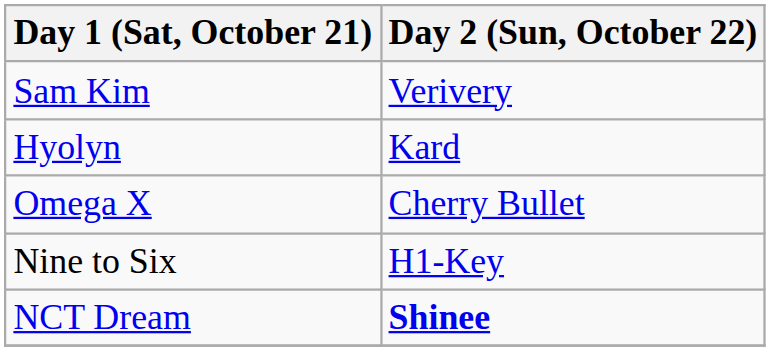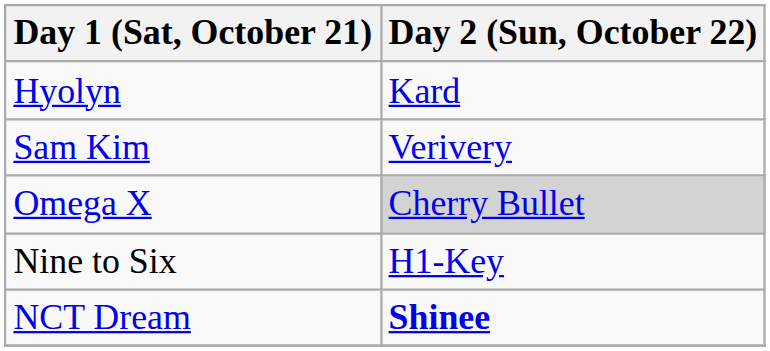rows swapped: Hyolyn <-> Sam Kim
Omega X | Day 2 (Sun, October 22): no background -> lightgrey background
